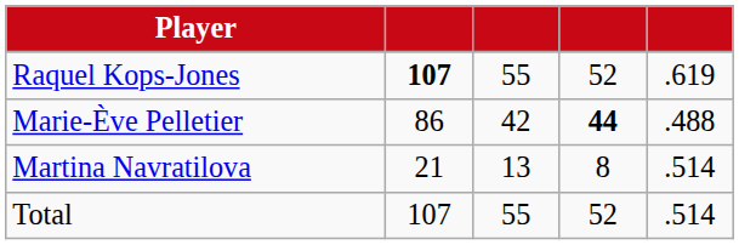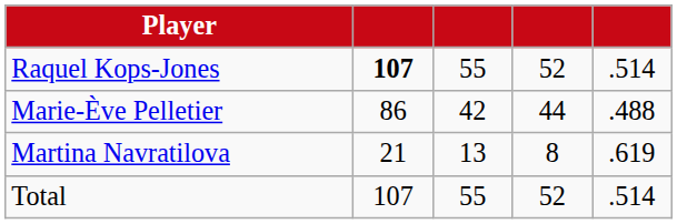Raquel Kops-Jones | column 5: .619 -> .514
Marie-Ève Pelletier | column 4: bold -> normal
Martina Navratilova | column 5: .514 -> .619
